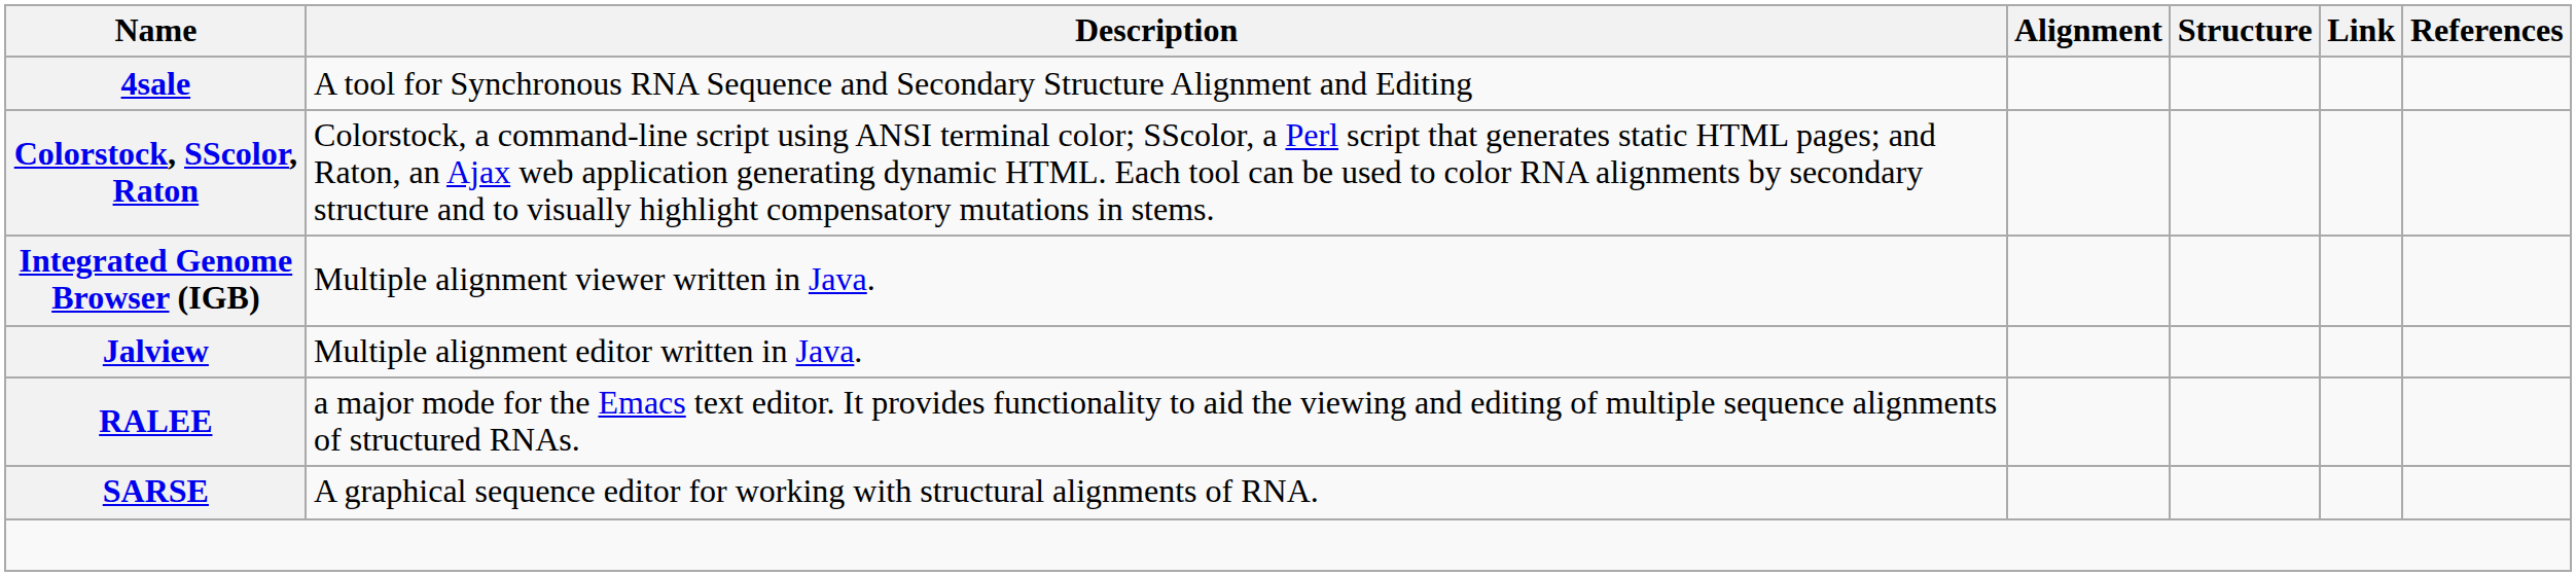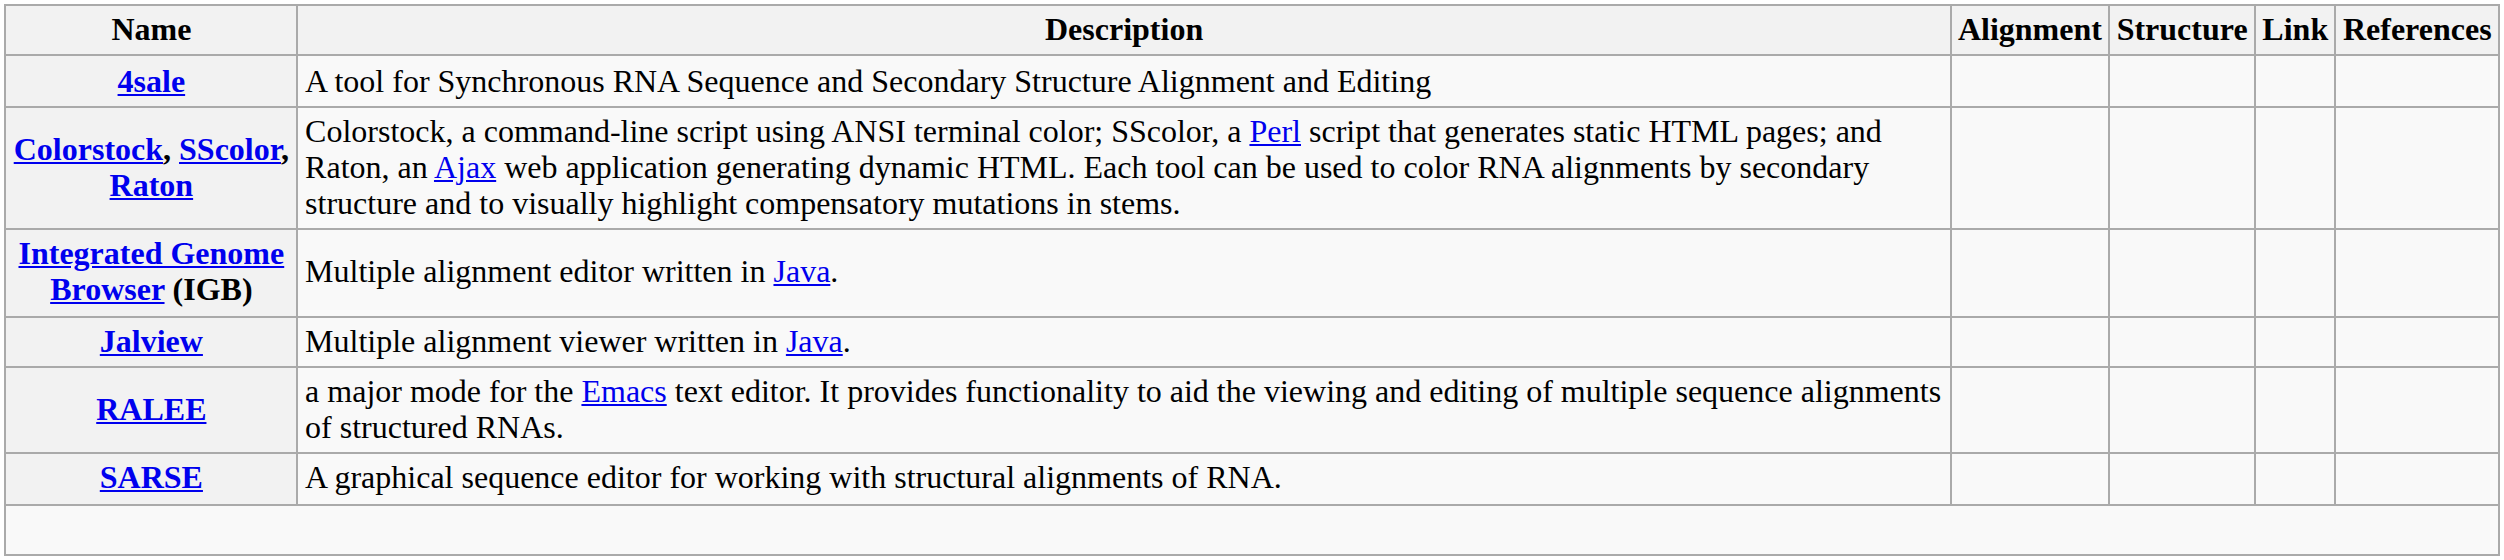Integrated Genome Browser (IGB) | Description: Multiple alignment viewer written in Java. -> Multiple alignment editor written in Java.
Jalview | Description: Multiple alignment editor written in Java. -> Multiple alignment viewer written in Java.
